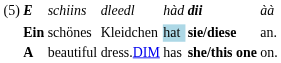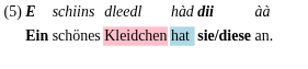schönes | column 4: no background -> pink background
- row: A | beautiful | dress.DIM | has | she/this one | on.
